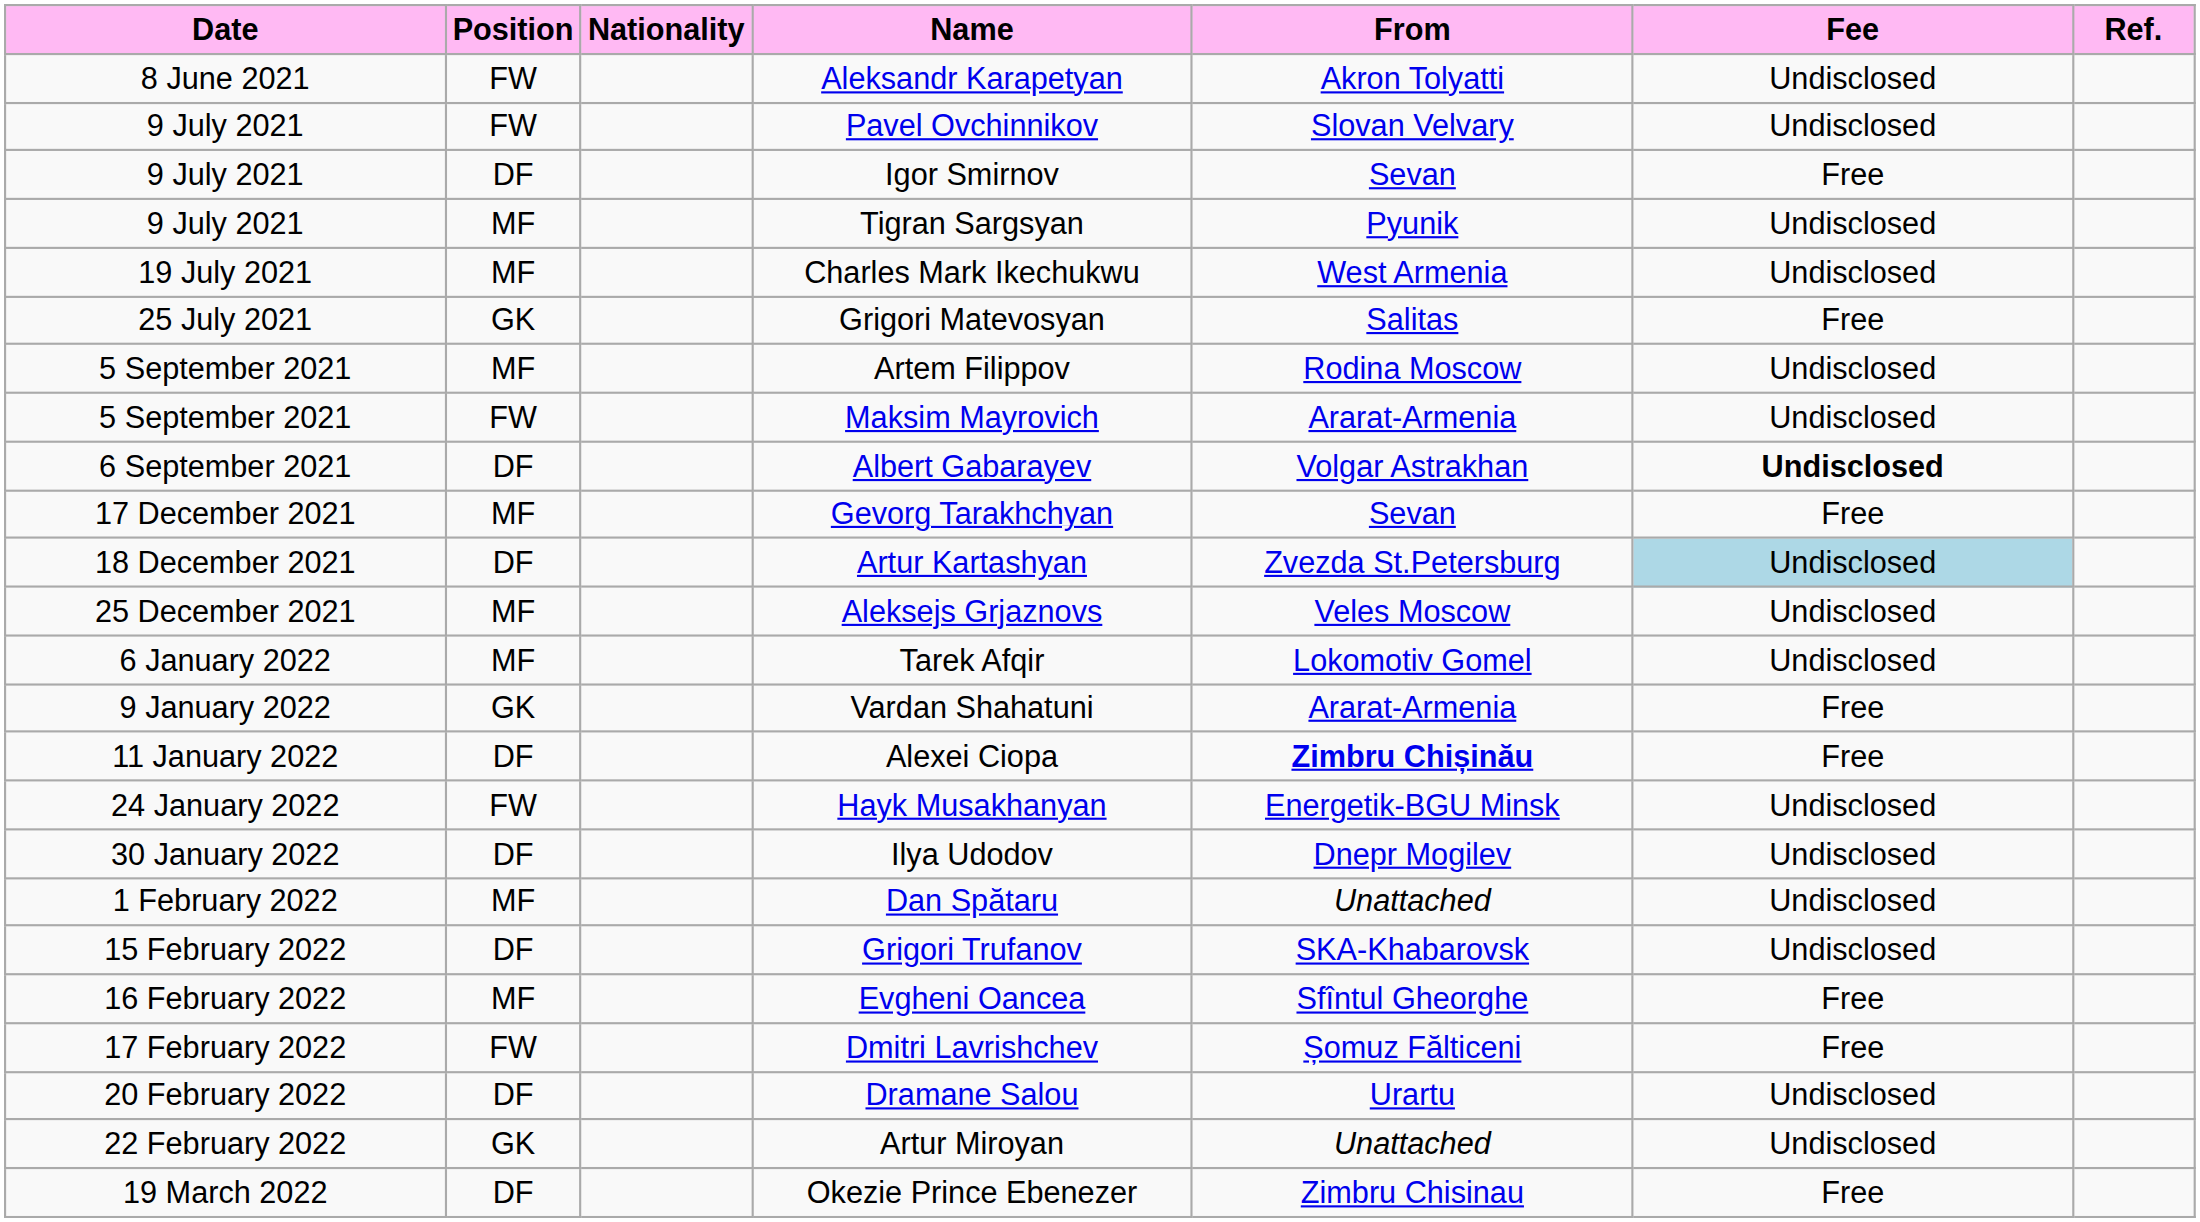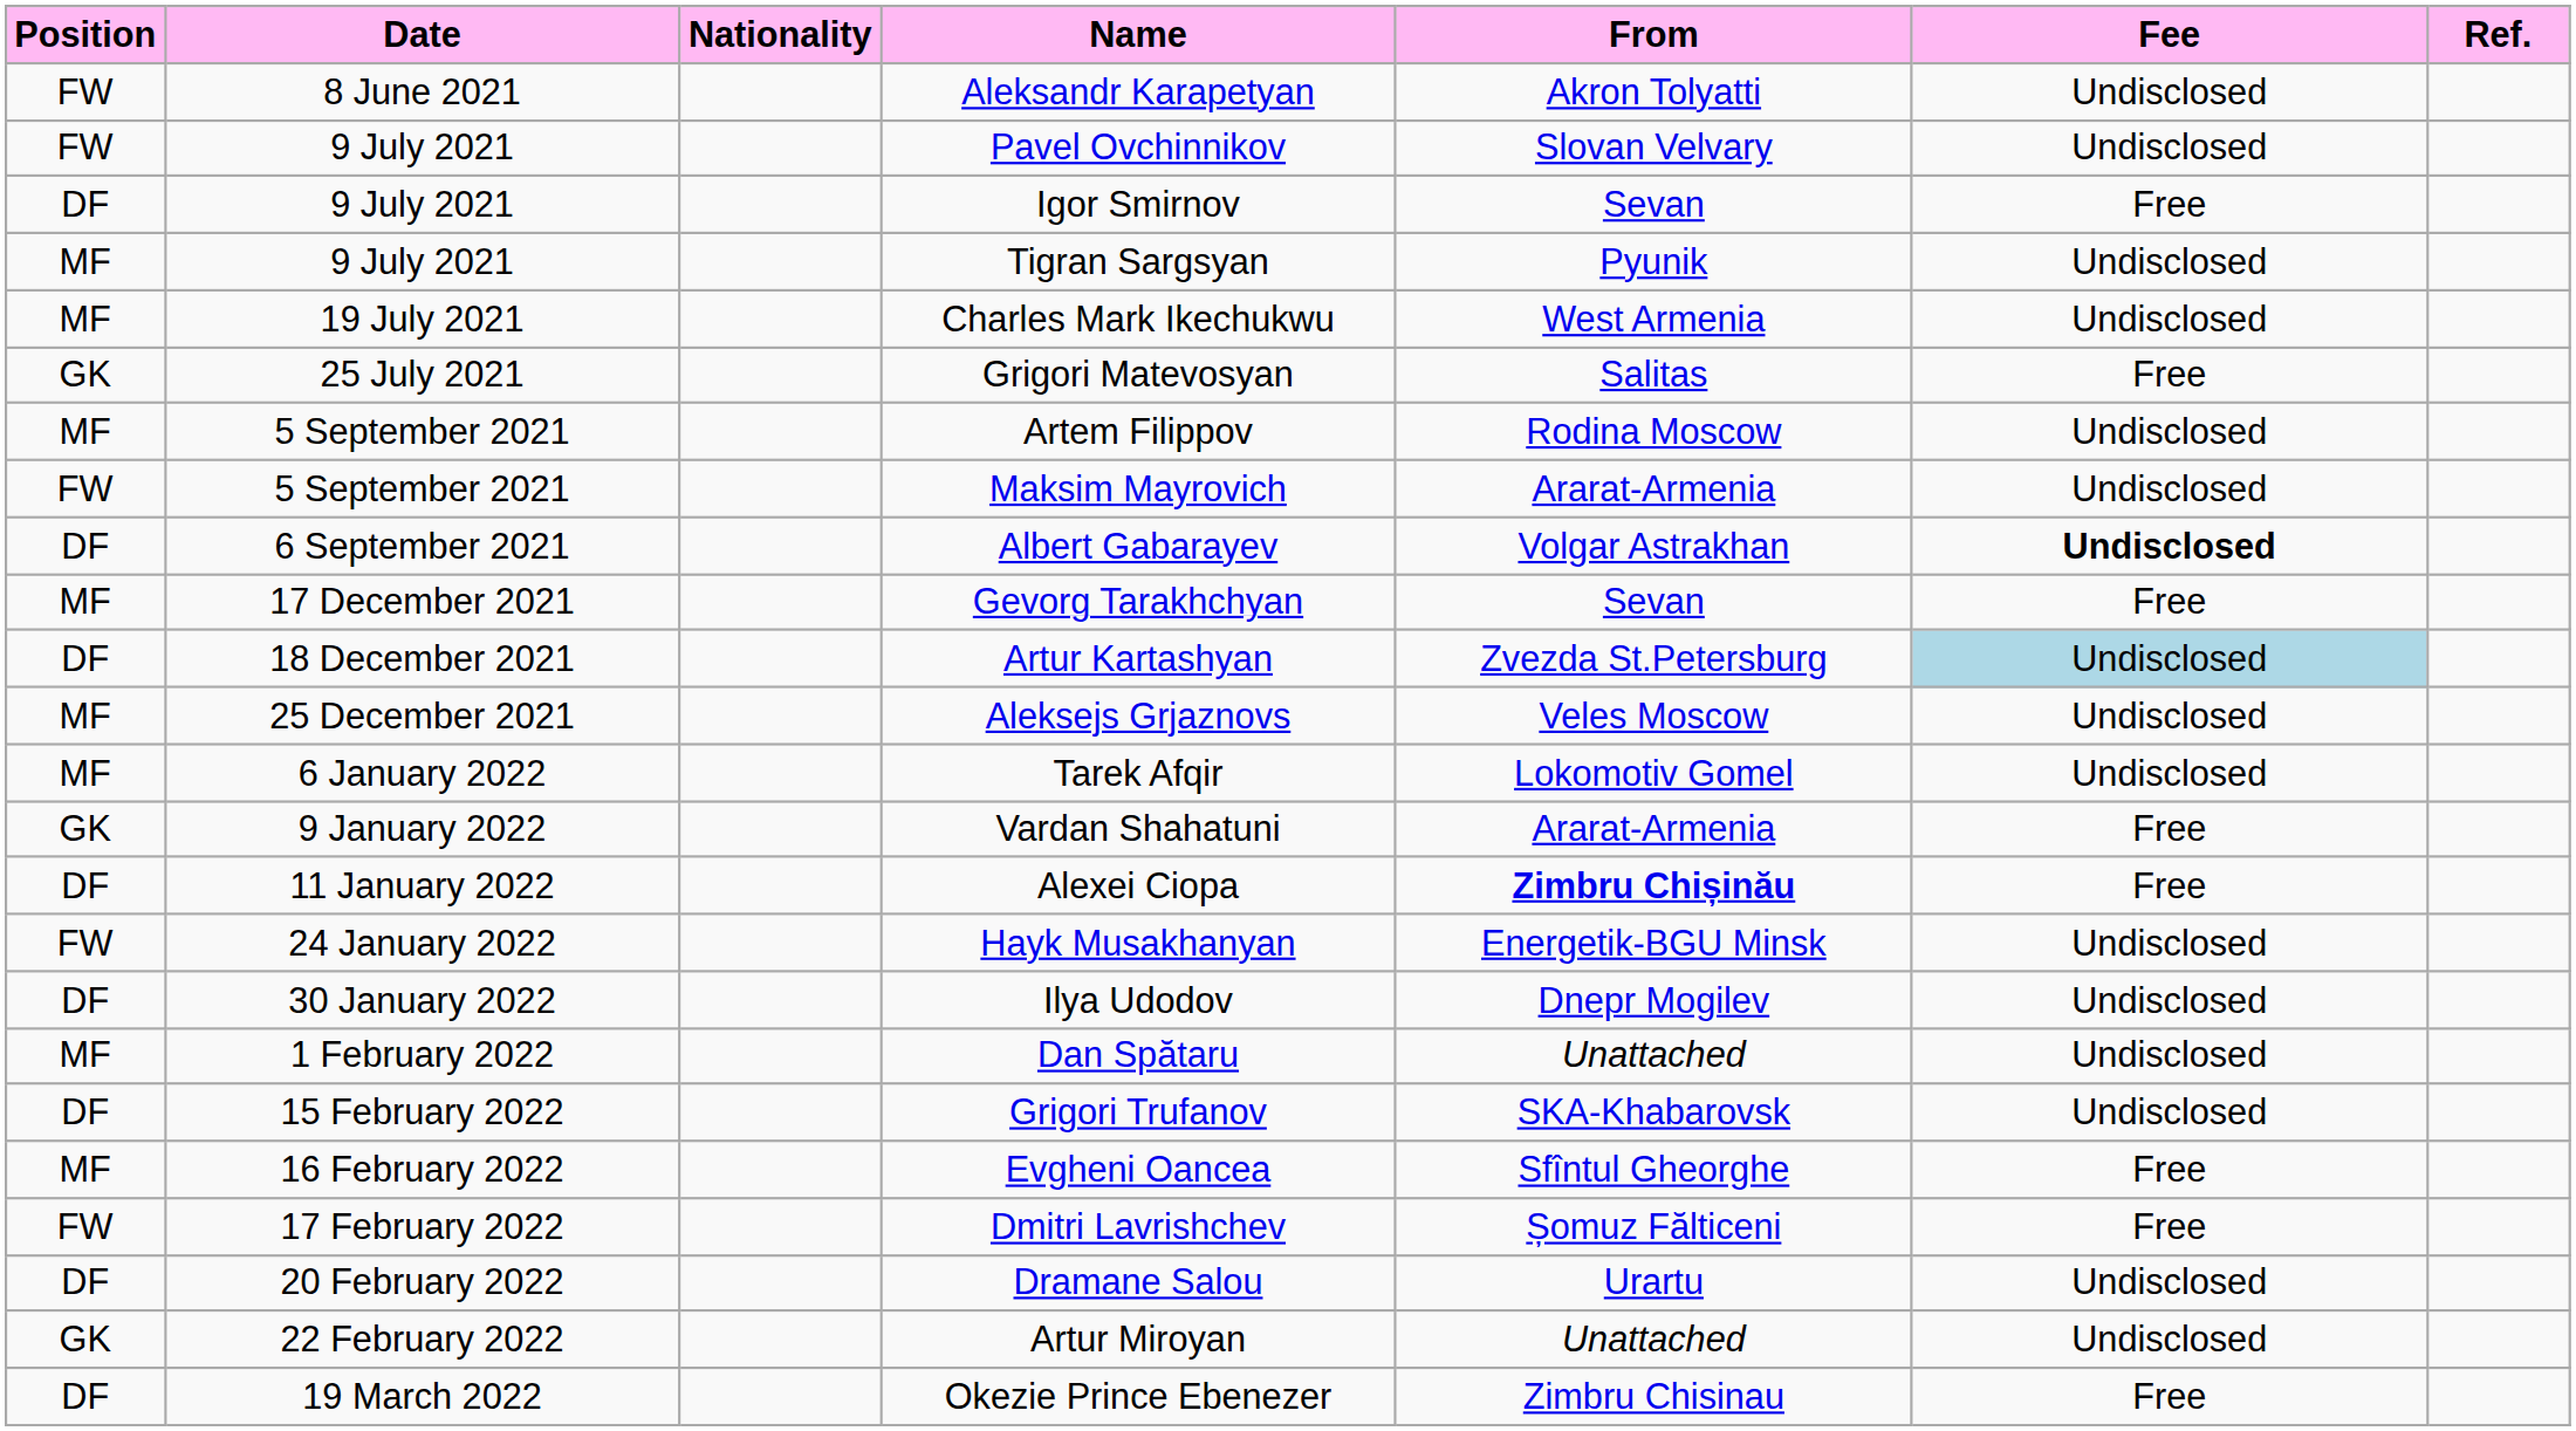columns swapped: Date <-> Position
